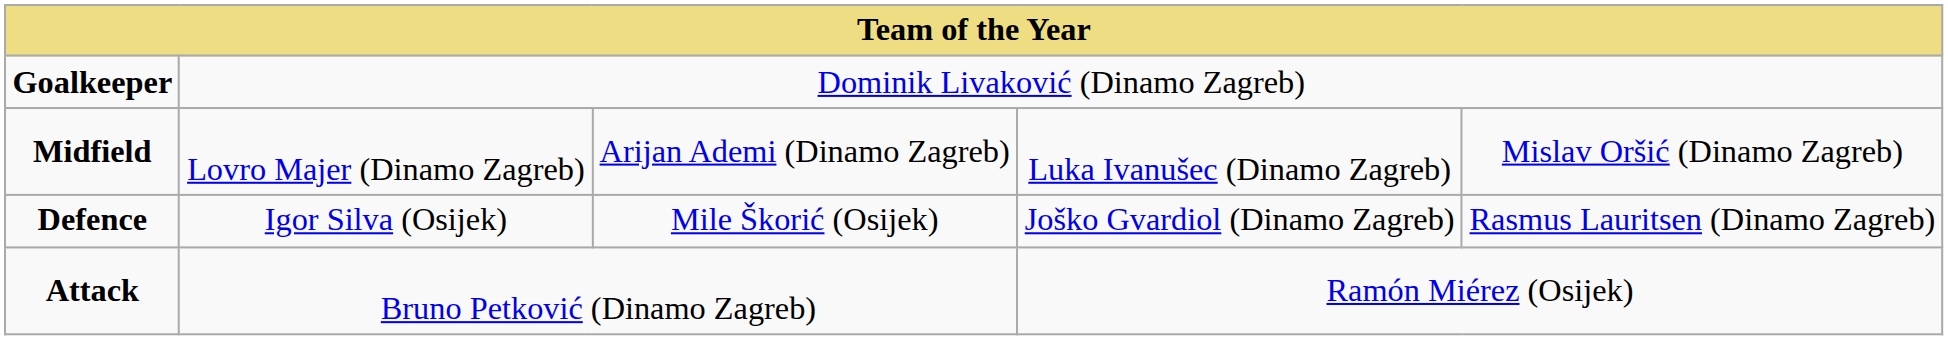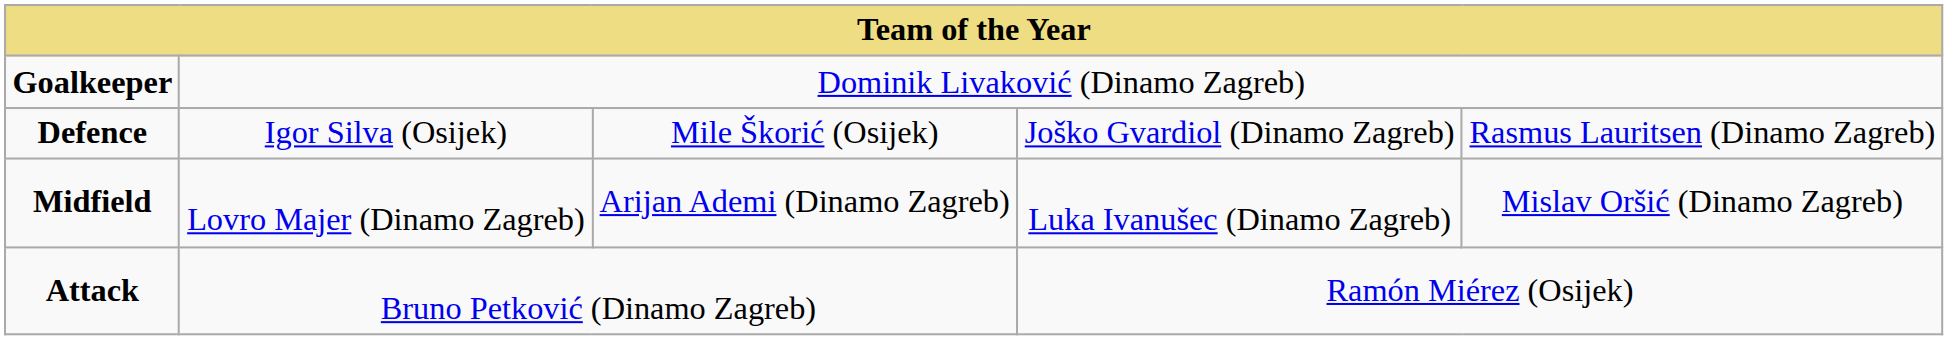rows swapped: Defence <-> Midfield
